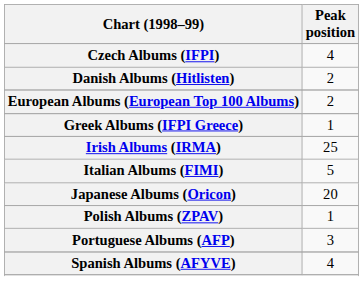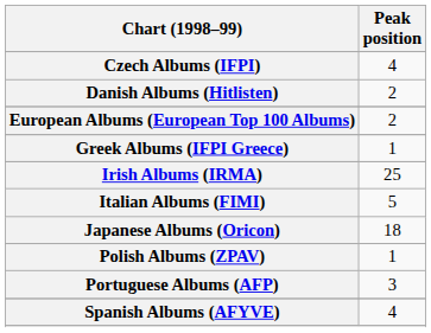Japanese Albums (Oricon) | Peak position: 20 -> 18
